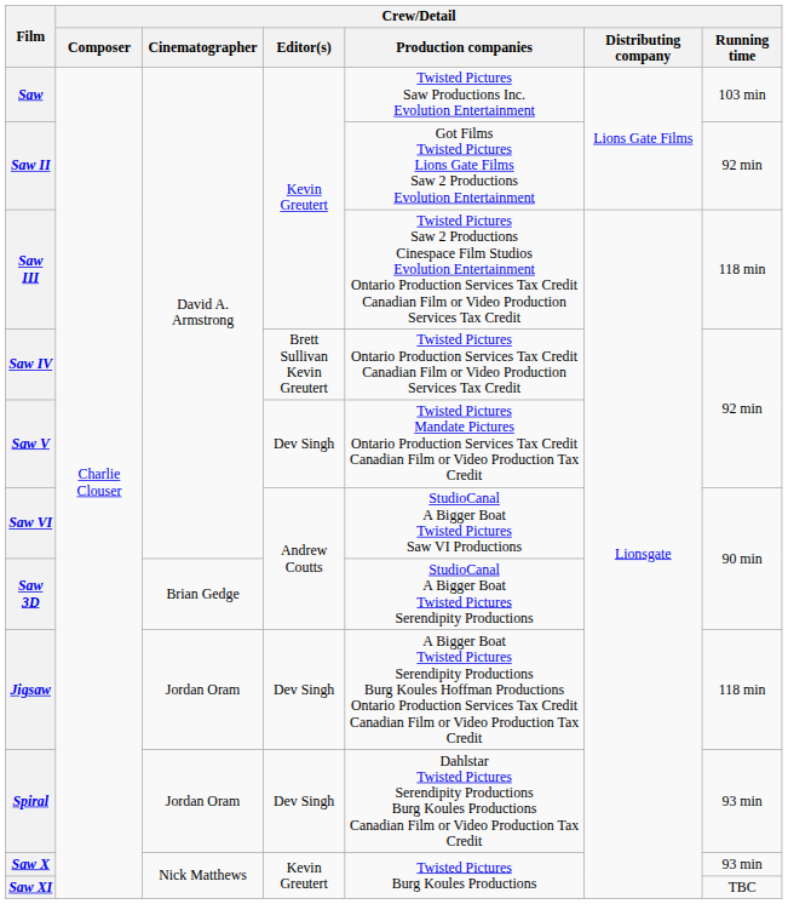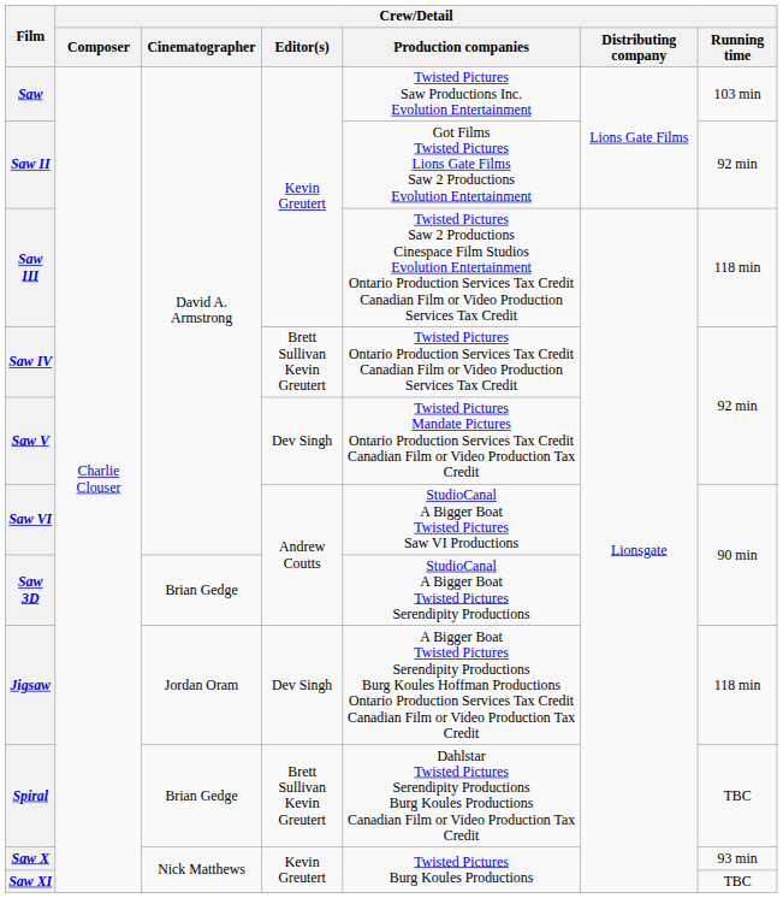Spiral | Crew/Detail / Cinematographer: Jordan Oram -> Brian Gedge
Spiral | Crew/Detail / Editor(s): Dev Singh -> Brett Sullivan Kevin Greutert
Spiral | Crew/Detail / Running time: 93 min -> TBC
